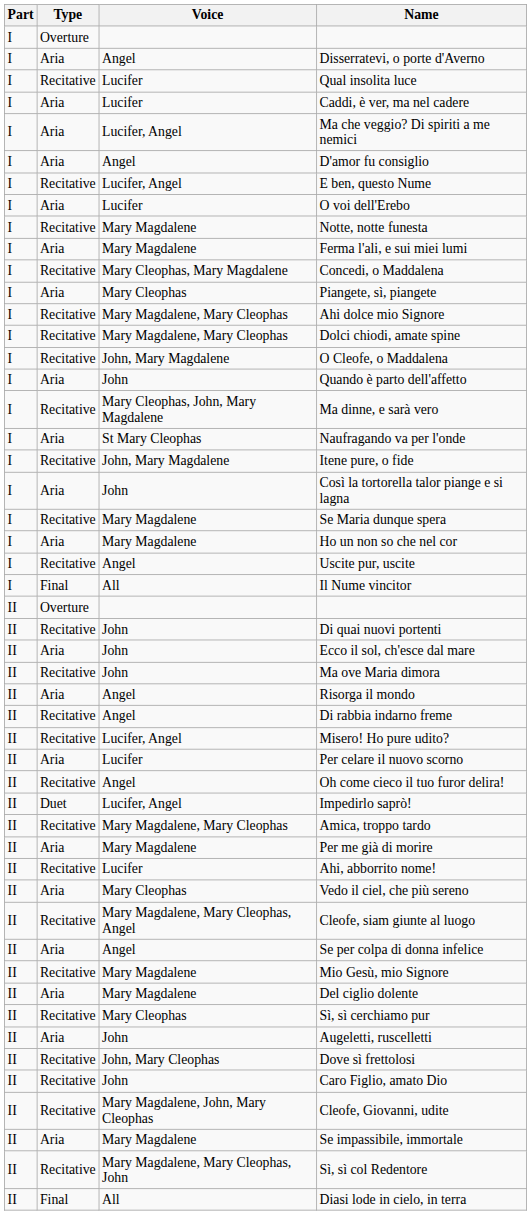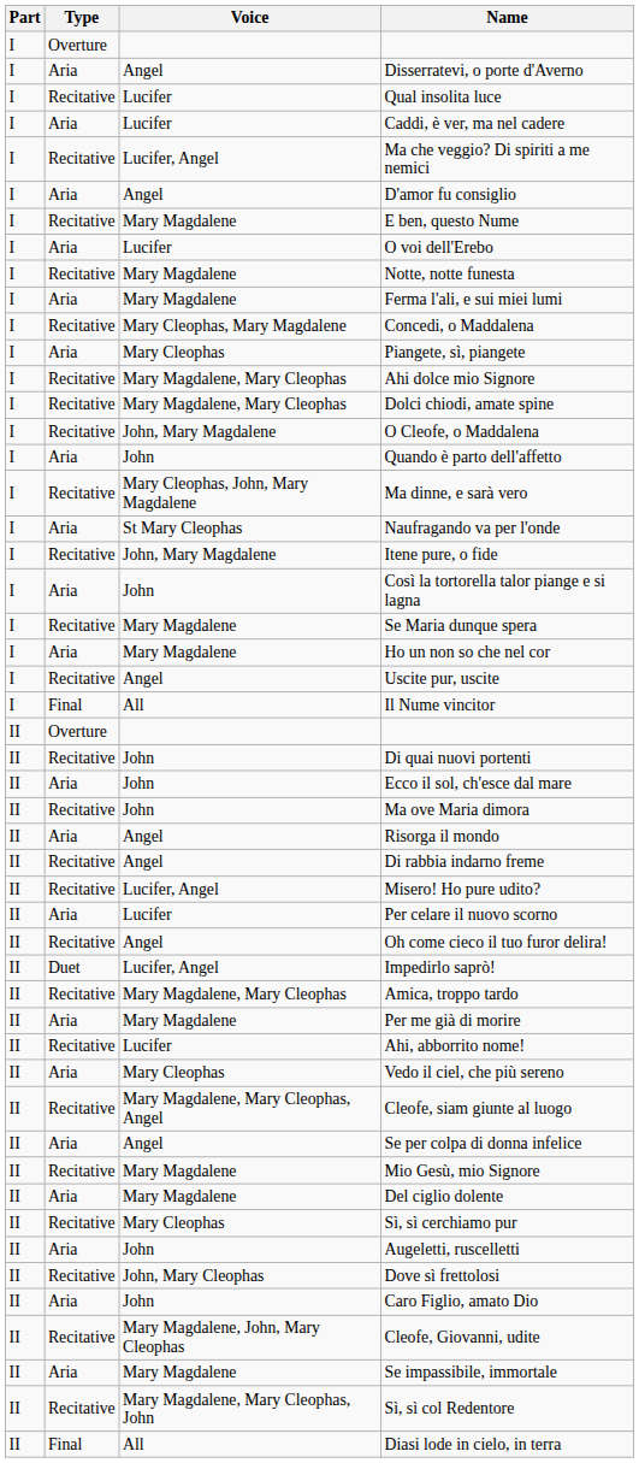Ma che veggio? Di spiriti a me nemici | Type: Aria -> Recitative
E ben, questo Nume | Voice: Lucifer, Angel -> Mary Magdalene
Caro Figlio, amato Dio | Type: Recitative -> Aria
